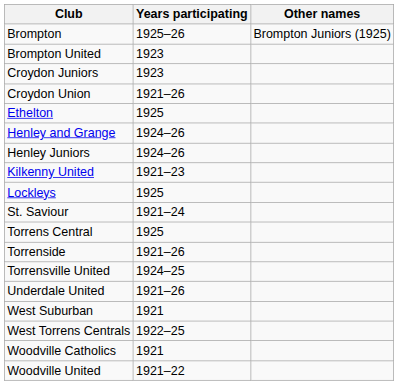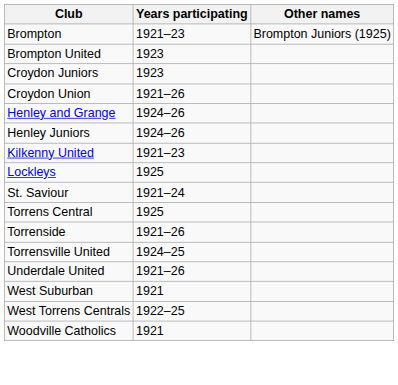Brompton | Years participating: 1925–26 -> 1921–23
- row: Ethelton | 1925
- row: Woodville United | 1921–22
